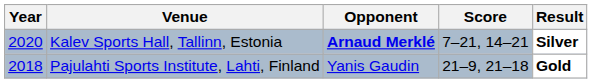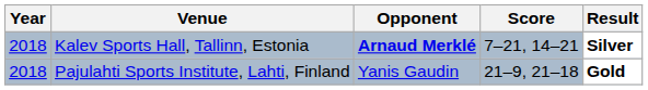Kalev Sports Hall, Tallinn, Estonia | Year: 2020 -> 2018
